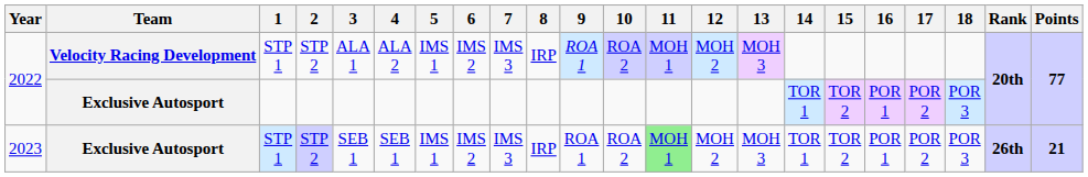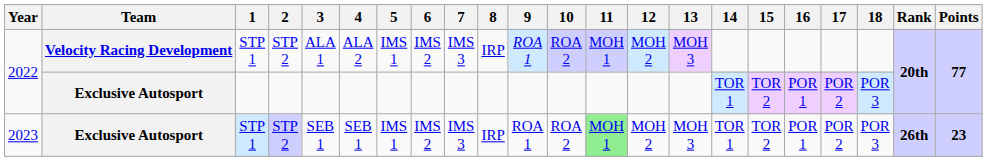2023 | Points: 21 -> 23
